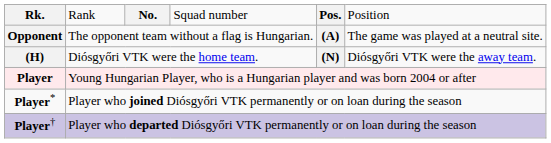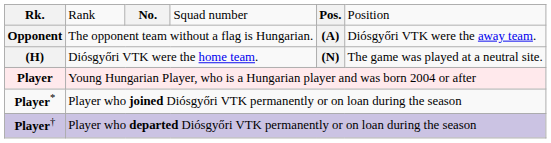Opponent | column 6: The game was played at a neutral site. -> Diósgyőri VTK were the away team.
(H) | column 6: Diósgyőri VTK were the away team. -> The game was played at a neutral site.
